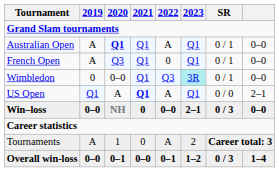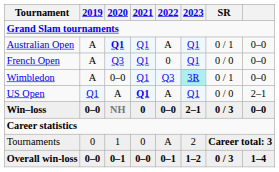French Open | SR: 0 / 1 -> 0 / 0
Wimbledon | 2019: 0 -> A
Tournaments | 2019: A -> 0
